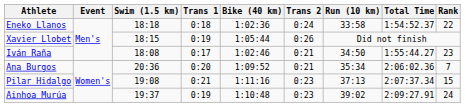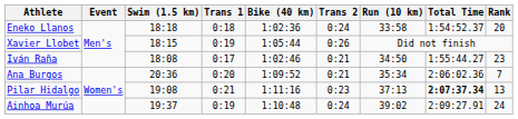Eneko Llanos | Rank: 22 -> 20
Pilar Hidalgo | Total Time: normal -> bold
Pilar Hidalgo | Rank: 15 -> 13
Ainhoa Murúa | Trans 2: 0:23 -> 0:24
